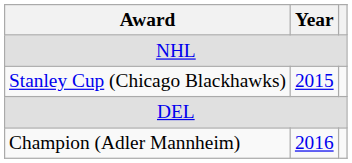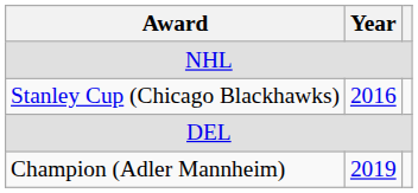Stanley Cup (Chicago Blackhawks) | Year: 2015 -> 2016
Champion (Adler Mannheim) | Year: 2016 -> 2019
